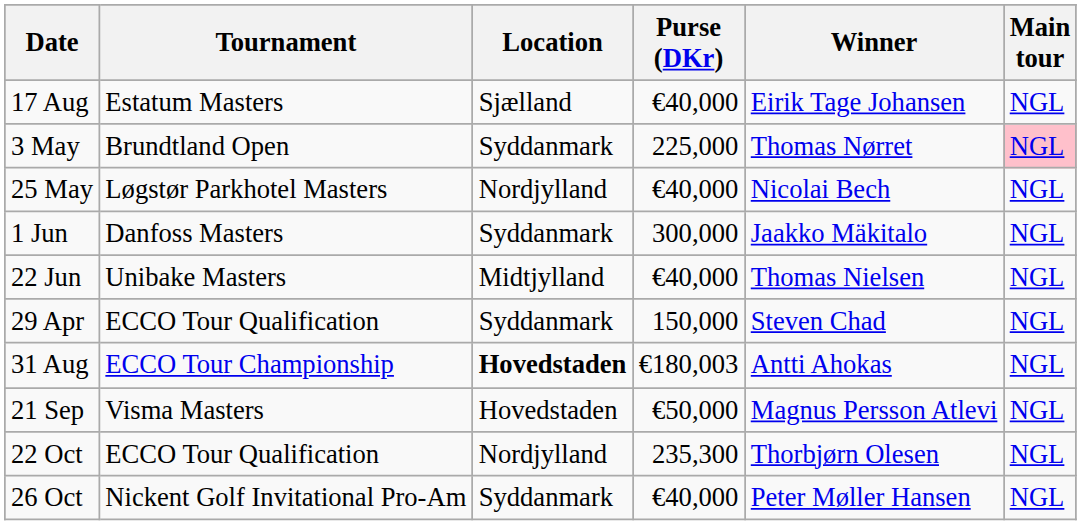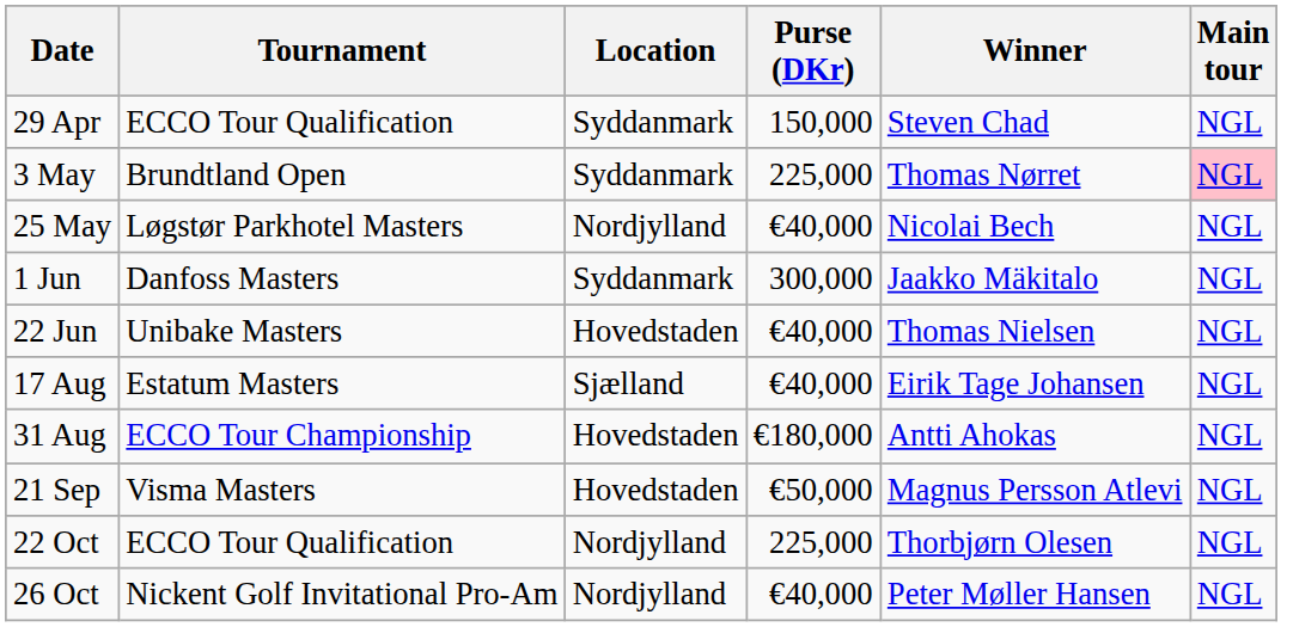rows swapped: 29 Apr <-> 17 Aug
22 Jun | Location: Midtjylland -> Hovedstaden
31 Aug | Location: bold -> normal
31 Aug | Purse (DKr): €180,003 -> €180,000
22 Oct | Purse (DKr): 235,300 -> 225,000
26 Oct | Location: Syddanmark -> Nordjylland
